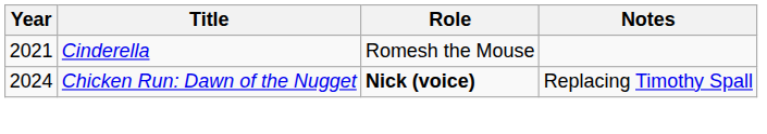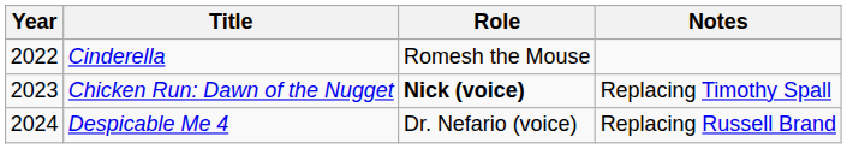Cinderella | Year: 2021 -> 2022
Chicken Run: Dawn of the Nugget | Year: 2024 -> 2023
+ row: 2024 | Despicable Me 4 | Dr. Nefario (voice) | Replacing Russell Brand
